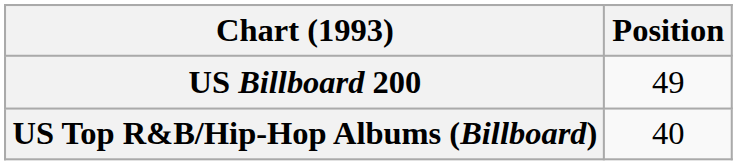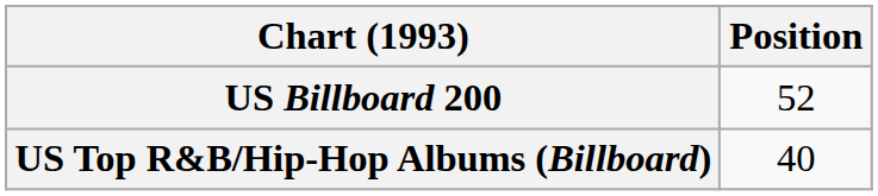US Billboard 200 | Position: 49 -> 52
